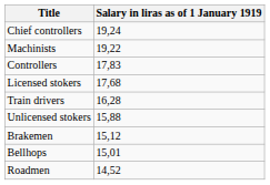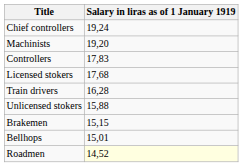Machinists | Salary in liras as of 1 January 1919: 19,22 -> 19,20
Brakemen | Salary in liras as of 1 January 1919: 15,12 -> 15,15
Roadmen | Salary in liras as of 1 January 1919: no background -> lightyellow background
